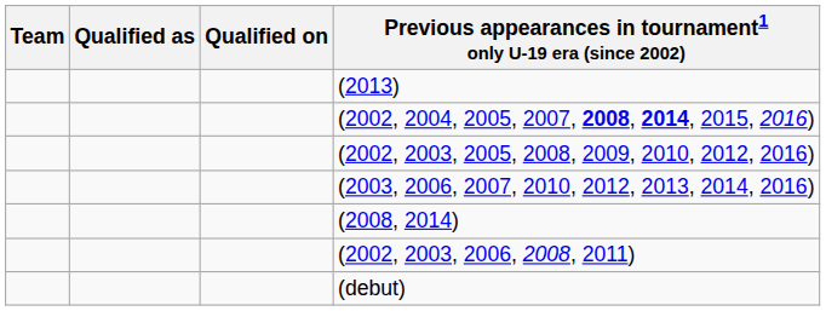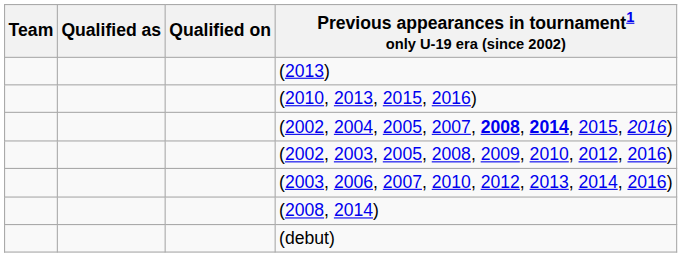+ row: (2010, 2013, 2015, 2016)
- row: (2002, 2003, 2006, 2008, 2011)
